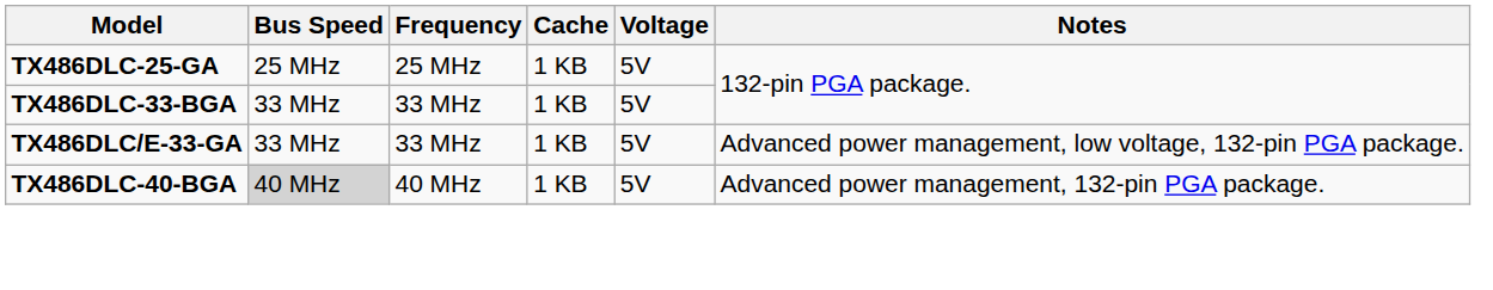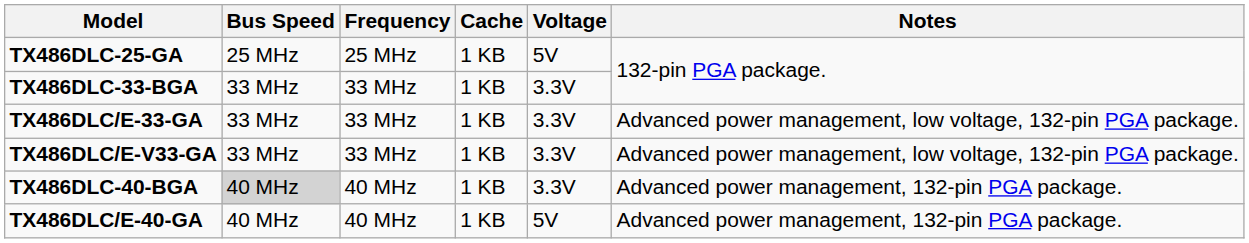TX486DLC-33-BGA | Voltage: 5V -> 3.3V
TX486DLC/E-33-GA | Voltage: 5V -> 3.3V
+ row: TX486DLC/E-V33-GA | 33 MHz | 33 MHz | 1 KB | 3.3V | Advanced power management, low voltage, 132-pin PGA package.
TX486DLC-40-BGA | Voltage: 5V -> 3.3V
+ row: TX486DLC/E-40-GA | 40 MHz | 40 MHz | 1 KB | 5V | Advanced power management, 132-pin PGA package.
